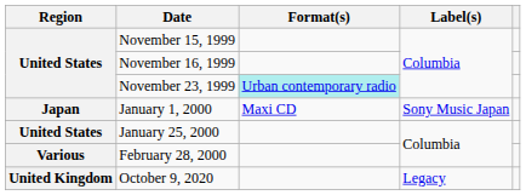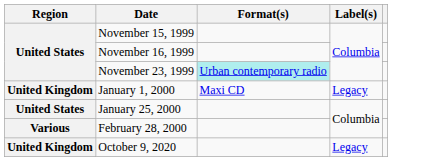January 1, 2000 | Region: Japan -> United Kingdom
January 1, 2000 | Label(s): Sony Music Japan -> Legacy
